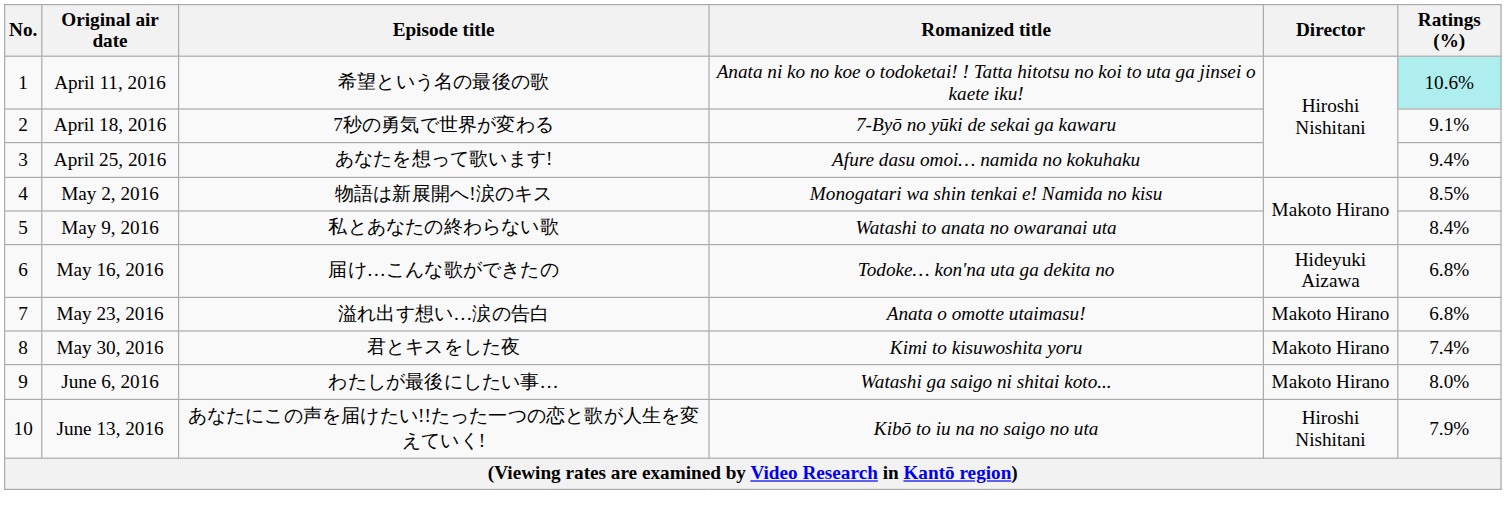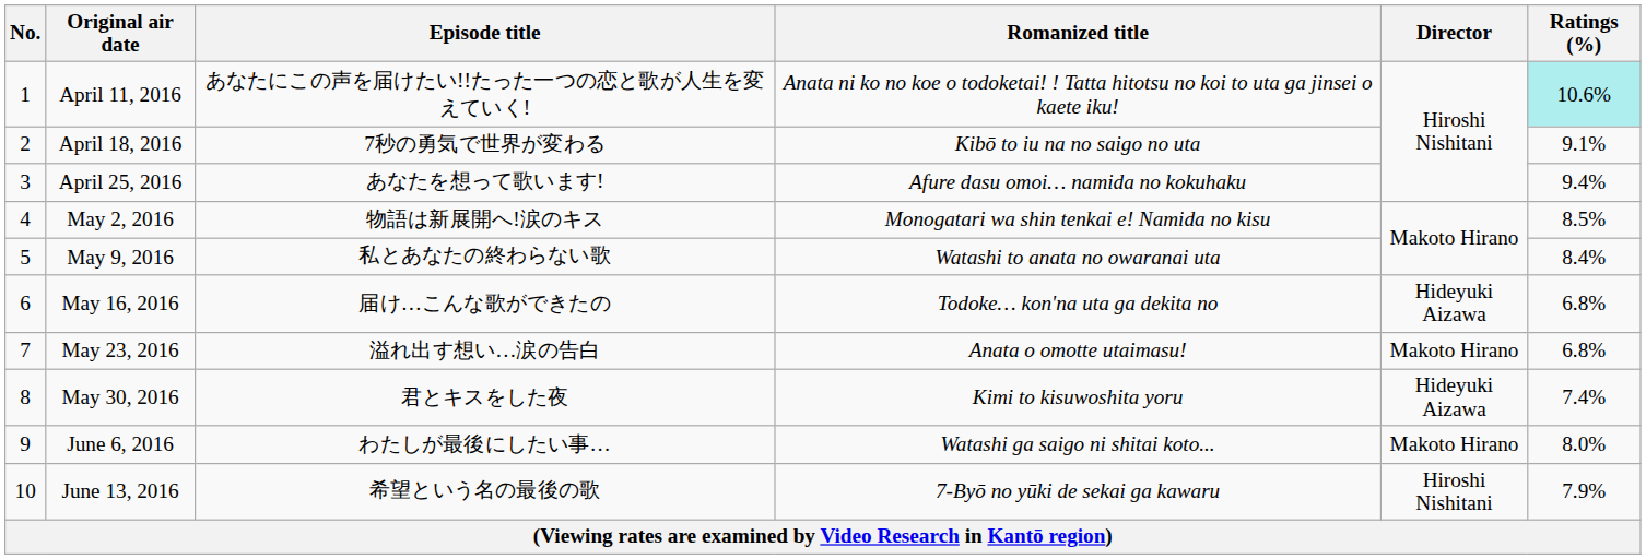April 11, 2016 | Episode title: 希望という名の最後の歌 -> あなたにこの声を届けたい!!たった一つの恋と歌が人生を変えていく!
April 18, 2016 | Romanized title: 7-Byō no yūki de sekai ga kawaru -> Kibō to iu na no saigo no uta
May 30, 2016 | Director: Makoto Hirano -> Hideyuki Aizawa
June 13, 2016 | Episode title: あなたにこの声を届けたい!!たった一つの恋と歌が人生を変えていく! -> 希望という名の最後の歌
June 13, 2016 | Romanized title: Kibō to iu na no saigo no uta -> 7-Byō no yūki de sekai ga kawaru
